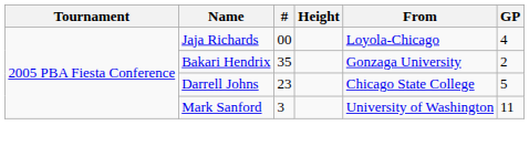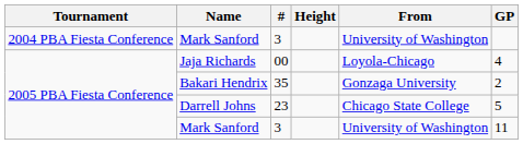+ row: 2004 PBA Fiesta Conference | Mark Sanford | 3 | University of Washington
